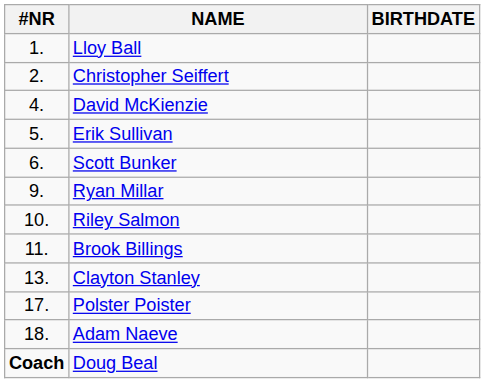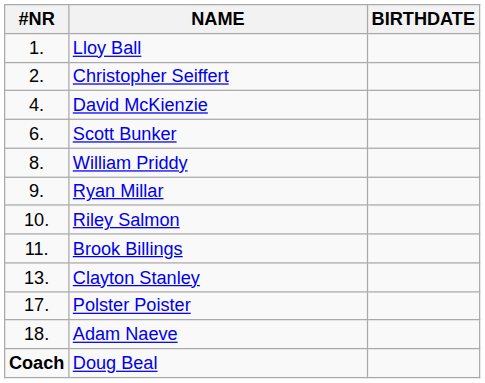- row: 5. | Erik Sullivan
+ row: 8. | William Priddy
